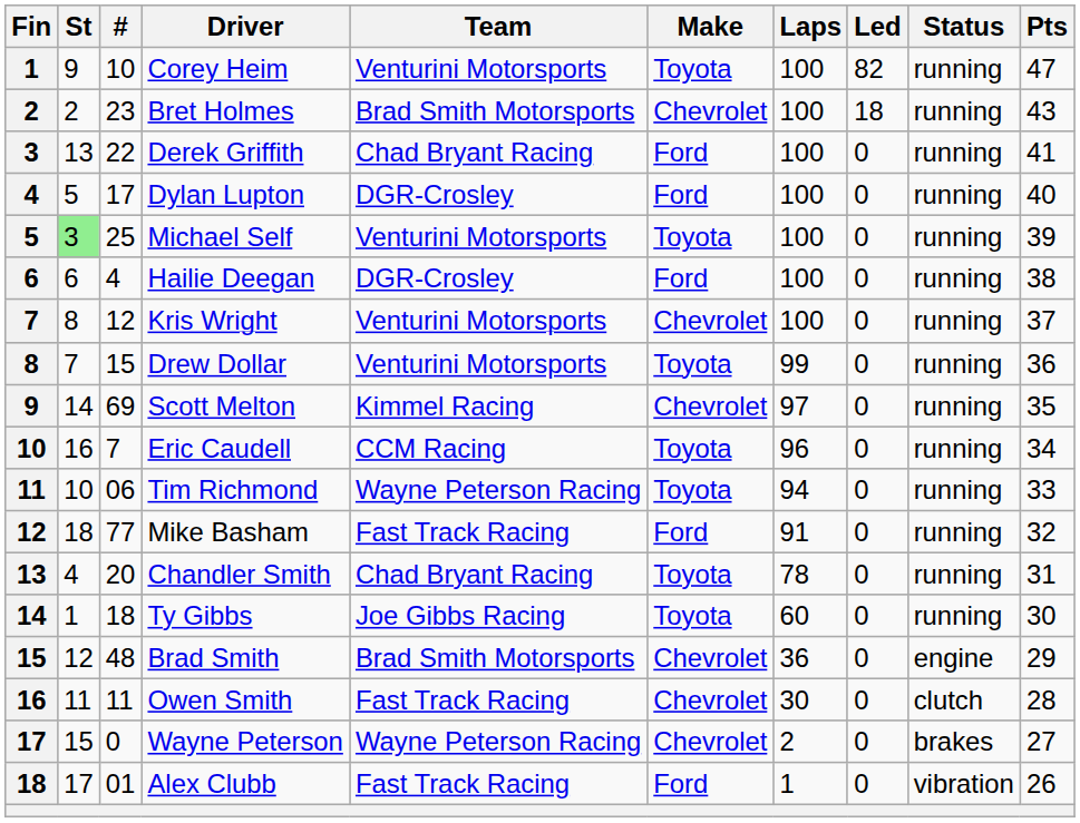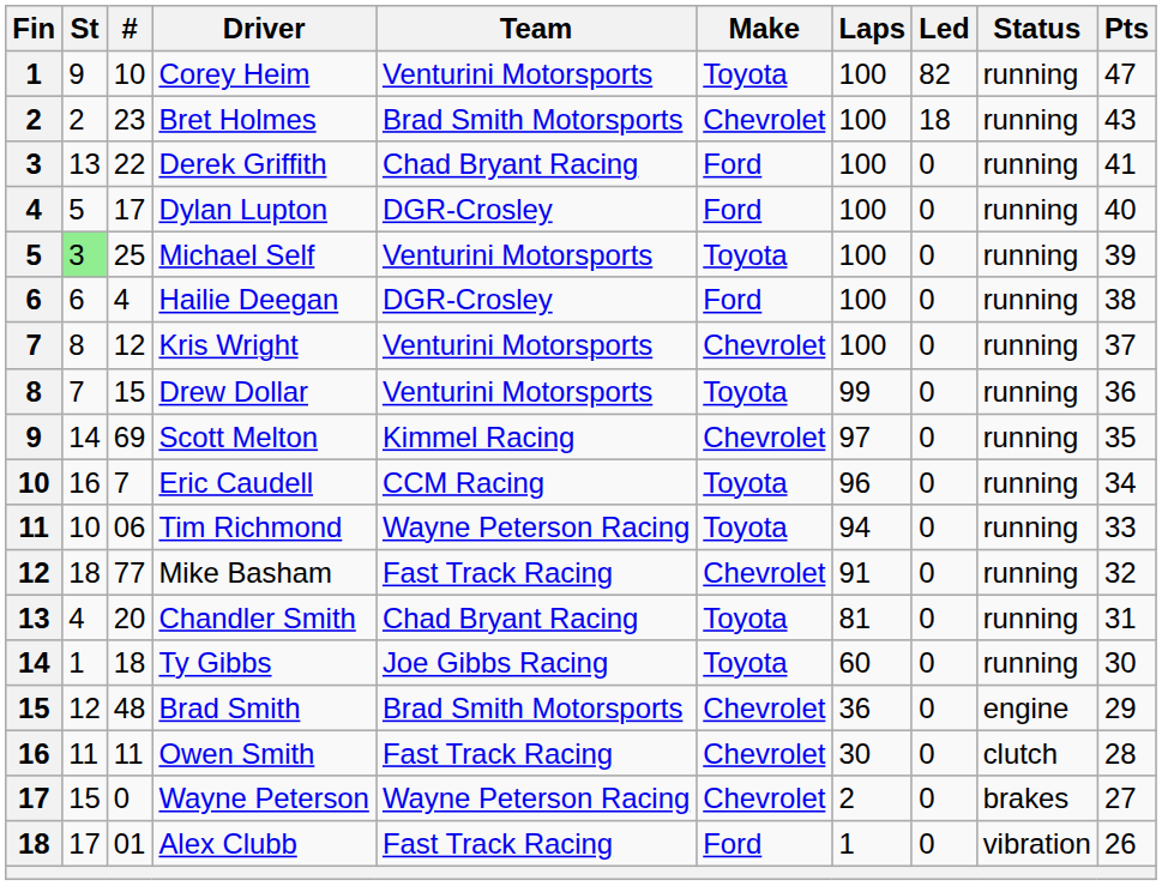Mike Basham | Make: Ford -> Chevrolet
Chandler Smith | Laps: 78 -> 81
